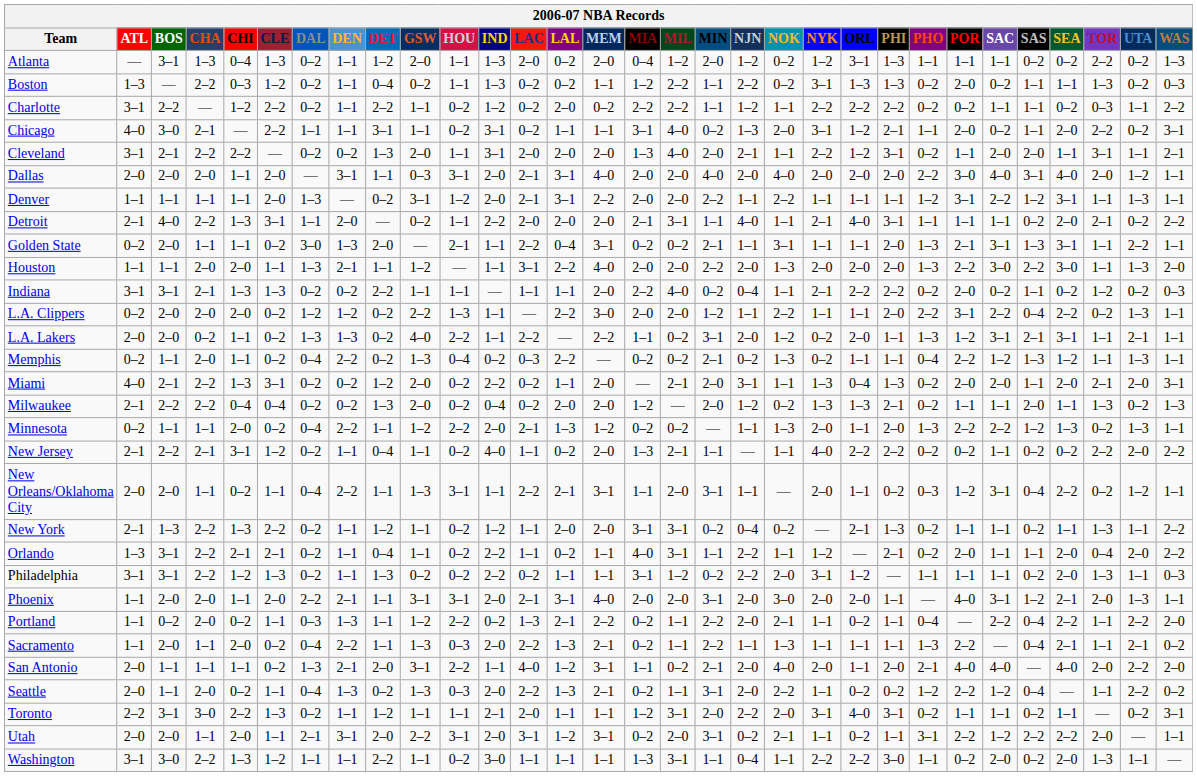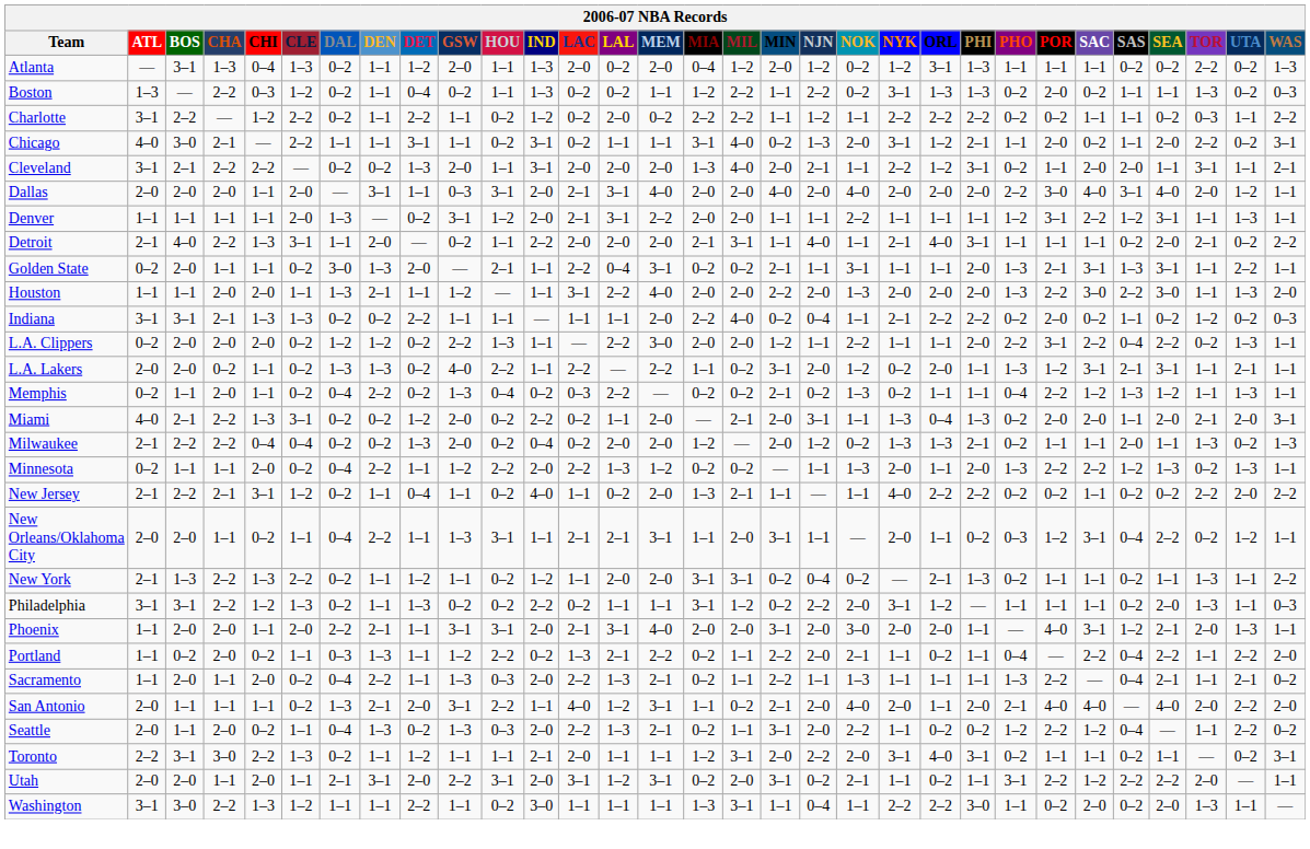Denver | MIN: 2–2 -> 1–1
Minnesota | LAC: 2–1 -> 2–2
New Orleans/Oklahoma City | LAC: 2–2 -> 2–1
- row: Orlando | 1–3 | 3–1 | 2–2 | 2–1 | 2–1 | 0–2 | 1–1 | 0–4 | 1–1 | 0–2 | 2–2 | 1–1 | 0–2 | 1–1 | 4–0 | 3–1 | 1–1 | 2–2 | 1–1 | 1–2 | — | 2–1 | 0–2 | 2–0 | 1–1 | 1–1 | 2–0 | 0–4 | 2–0 | 2–2
